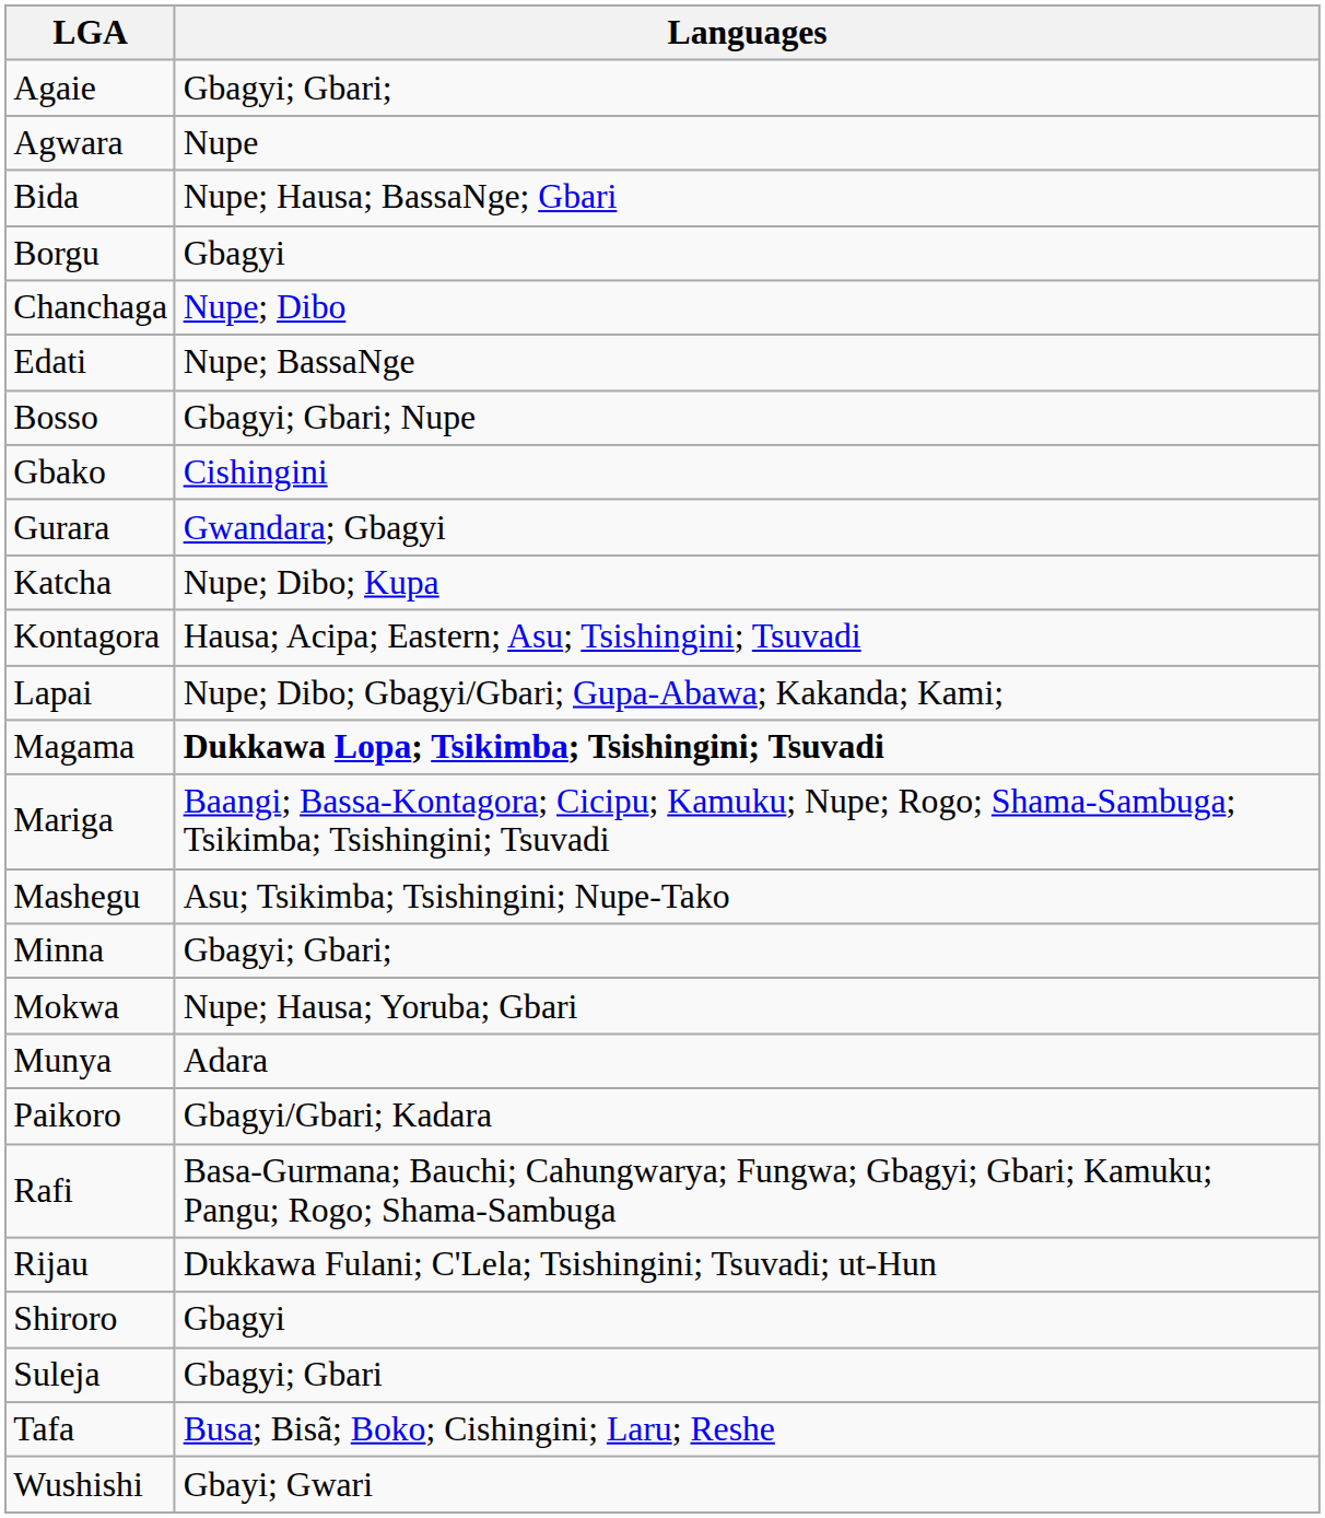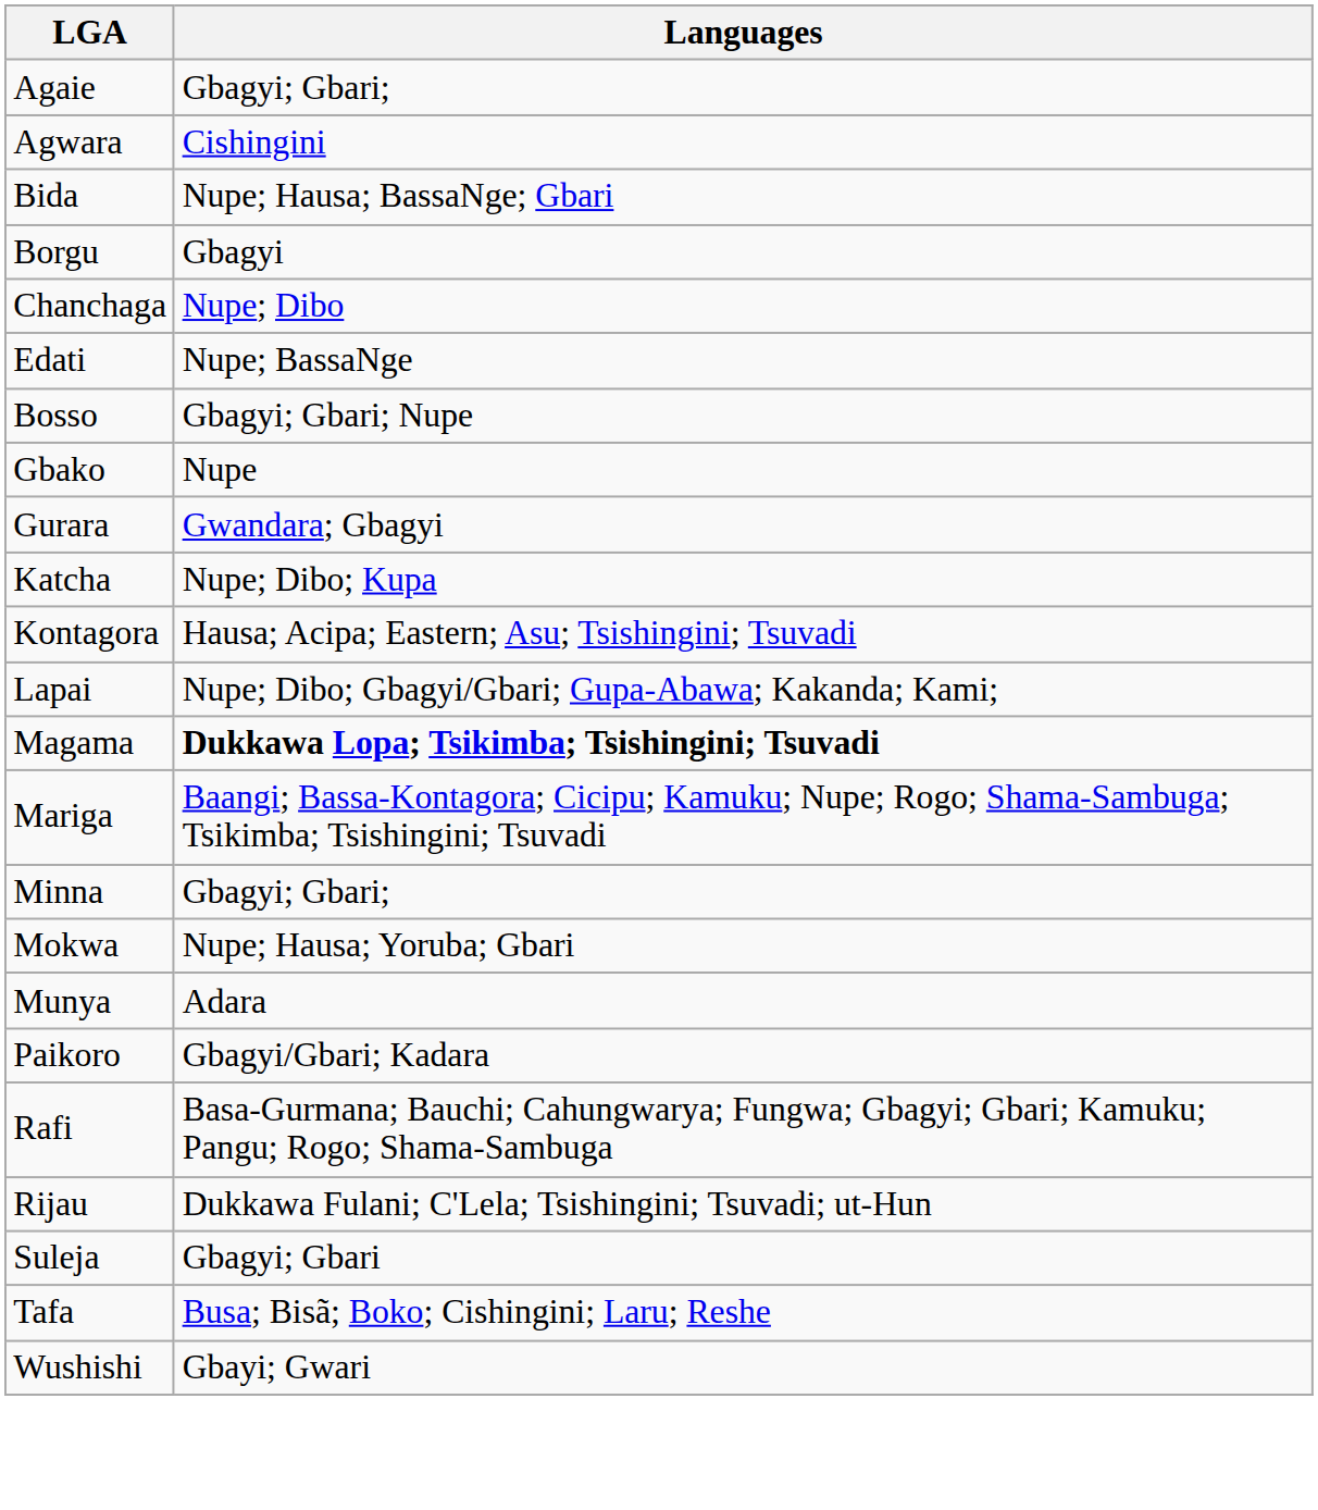Agwara | Languages: Nupe -> Cishingini
Gbako | Languages: Cishingini -> Nupe
- row: Mashegu | Asu; Tsikimba; Tsishingini; Nupe-Tako
- row: Shiroro | Gbagyi
